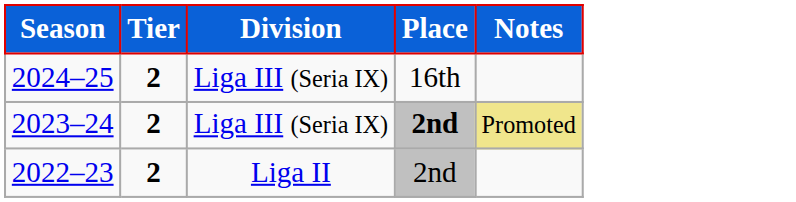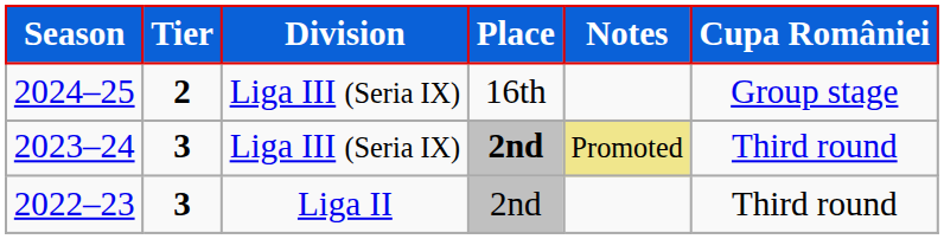+ column: Cupa României | Group stage | Third round | Third round
2023–24 | Tier: 2 -> 3
2022–23 | Tier: 2 -> 3
